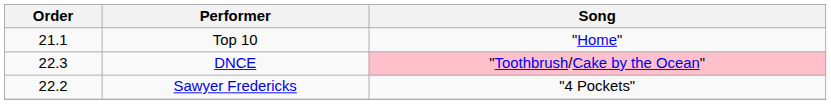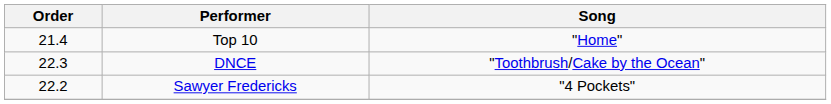Top 10 | Order: 21.1 -> 21.4
DNCE | Song: pink background -> no background
